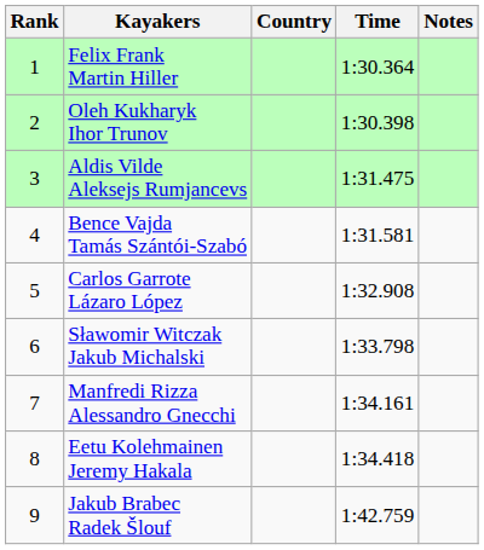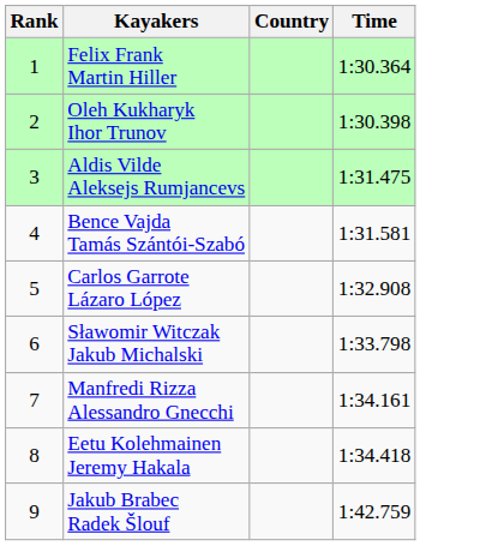- column: Notes
